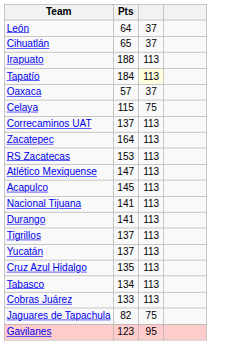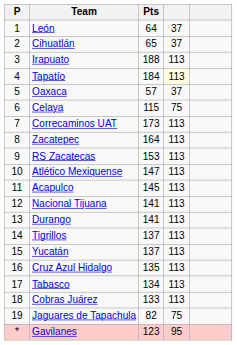+ column: P | 1 | 2 | 3 | 4 | 5 | 6 | 7 | 8 | 9 | 10 | 11 | 12 | 13 | 14 | 15 | 16 | 17 | 18 | 19 | *
Correcaminos UAT | Pts: 137 -> 173
